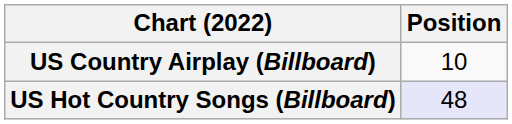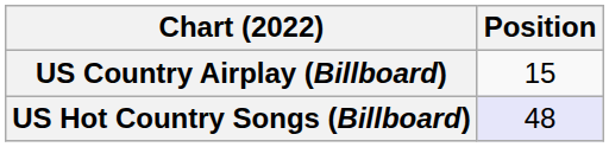US Country Airplay (Billboard) | Position: 10 -> 15
